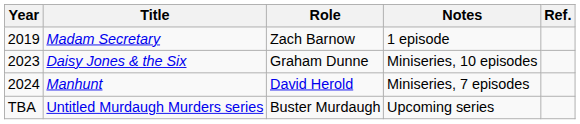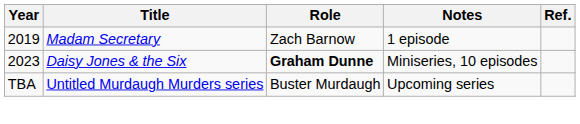Daisy Jones & the Six | Role: normal -> bold
- row: 2024 | Manhunt | David Herold | Miniseries, 7 episodes
